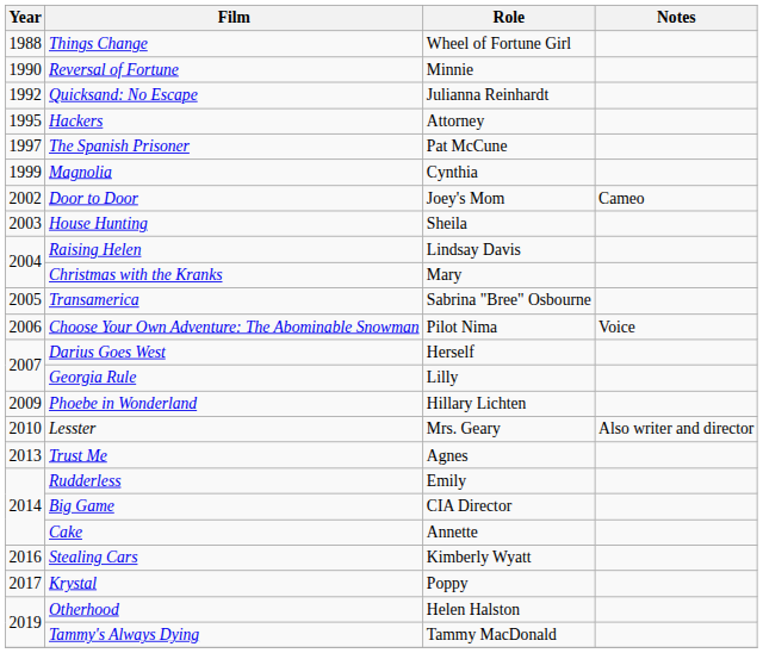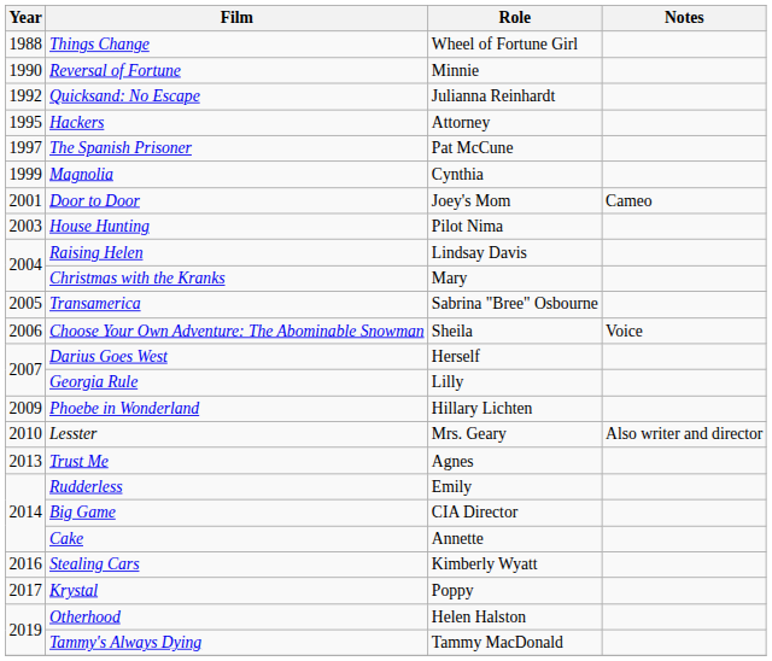Door to Door | Year: 2002 -> 2001
House Hunting | Role: Sheila -> Pilot Nima
Choose Your Own Adventure: The Abominable Snowman | Role: Pilot Nima -> Sheila
